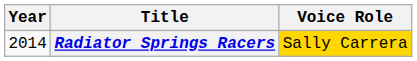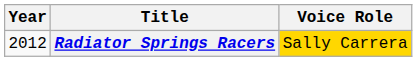Radiator Springs Racers | Year: 2014 -> 2012
